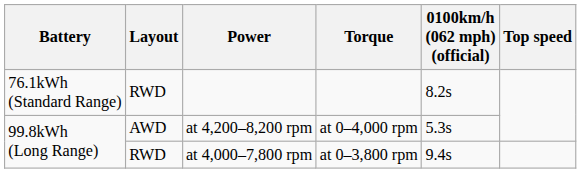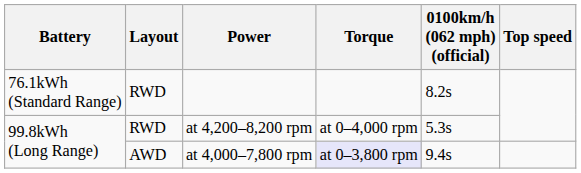at 4,200–8,200 rpm | Layout: AWD -> RWD
at 4,000–7,800 rpm | Layout: RWD -> AWD
at 4,000–7,800 rpm | Torque: no background -> lavender background
